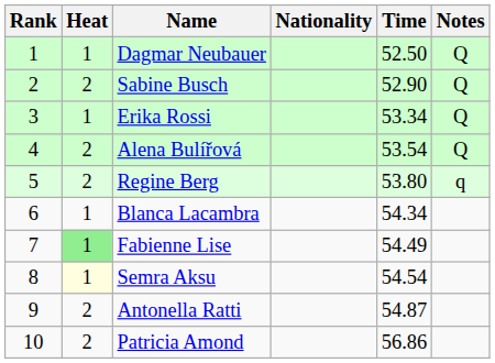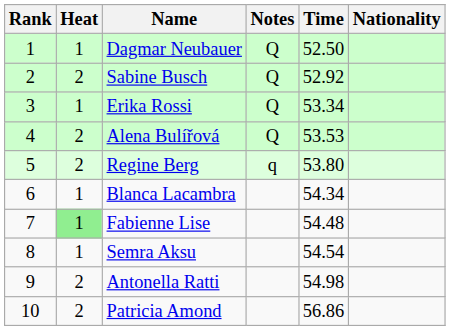columns swapped: Nationality <-> Notes
Sabine Busch | Time: 52.90 -> 52.92
Alena Bulířová | Time: 53.54 -> 53.53
Fabienne Lise | Time: 54.49 -> 54.48
Semra Aksu | Heat: lightyellow background -> no background
Antonella Ratti | Time: 54.87 -> 54.98
